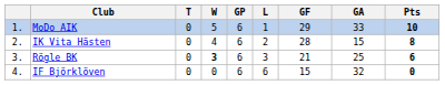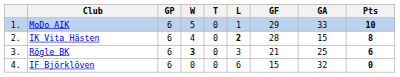columns swapped: GP <-> T
IK Vita Hästen | L: normal -> bold
